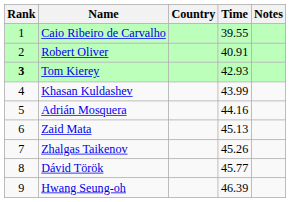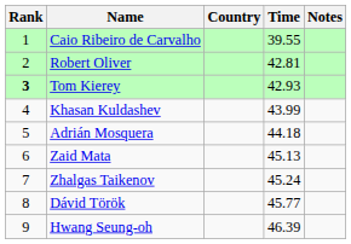Robert Oliver | Time: 40.91 -> 42.81
Adrián Mosquera | Time: 44.16 -> 44.18
Zhalgas Taikenov | Time: 45.26 -> 45.24
